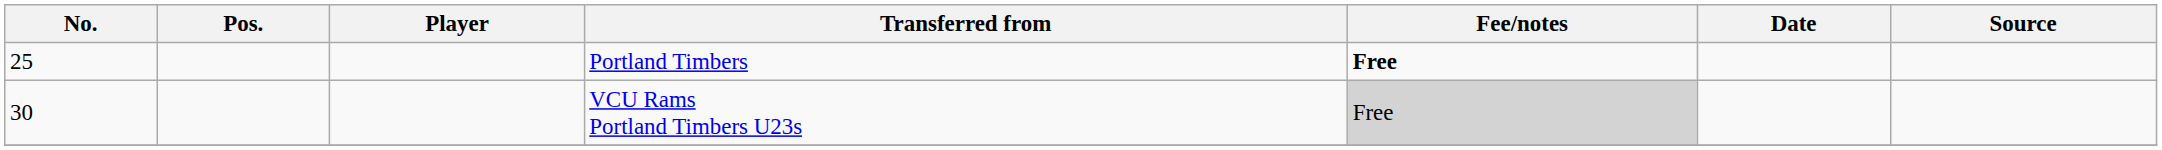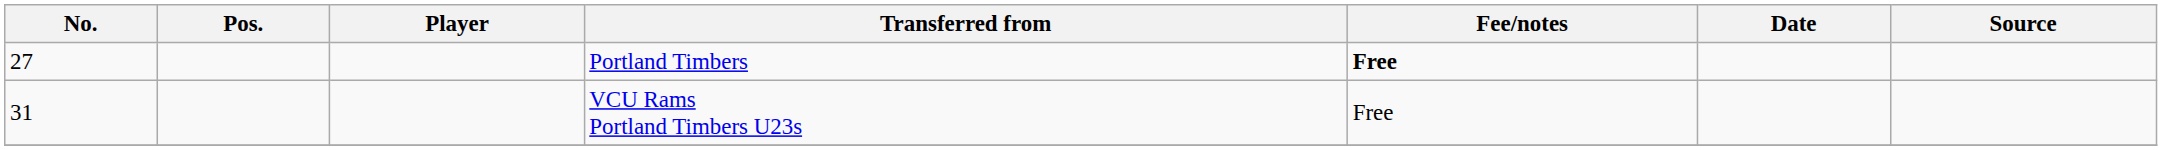Portland Timbers | No.: 25 -> 27
VCU Rams Portland Timbers U23s | No.: 30 -> 31
VCU Rams Portland Timbers U23s | Fee/notes: lightgrey background -> no background
